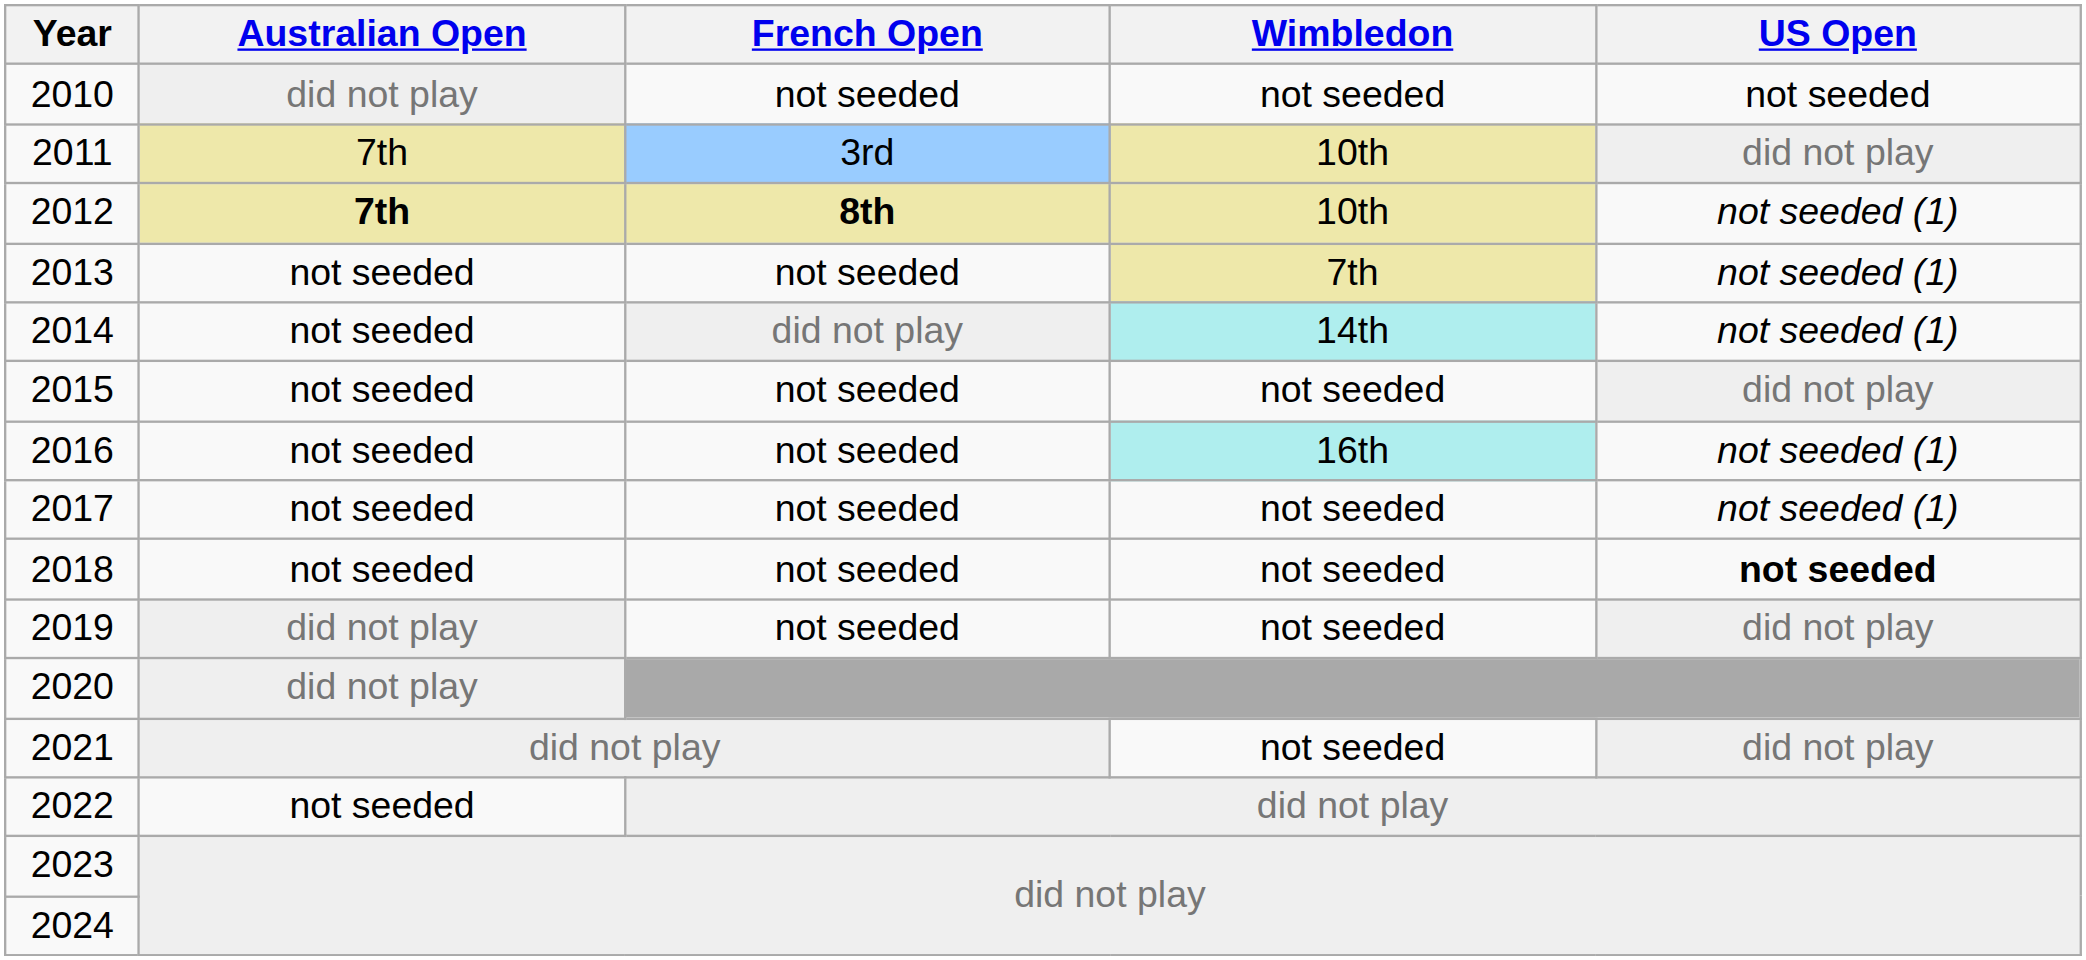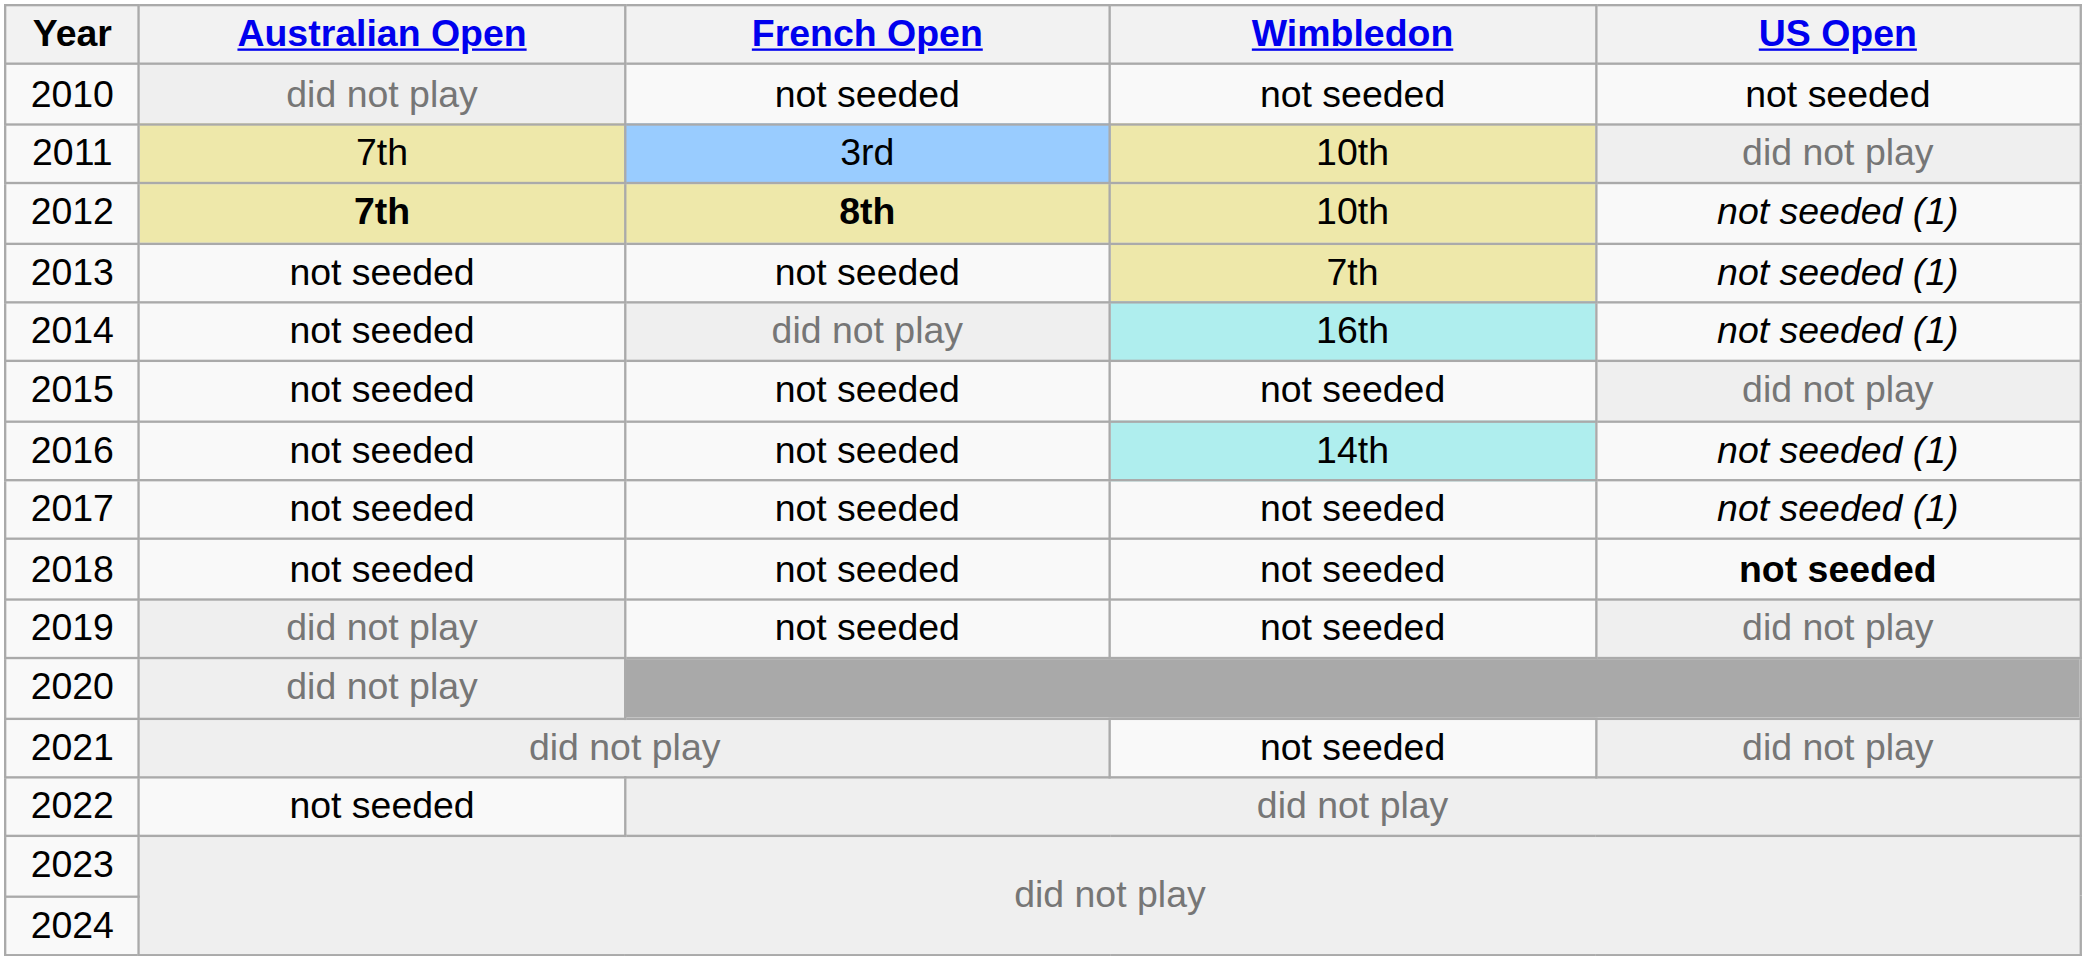2014 | Wimbledon: 14th -> 16th
2016 | Wimbledon: 16th -> 14th
